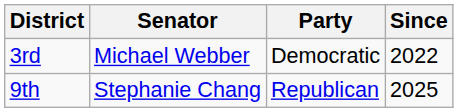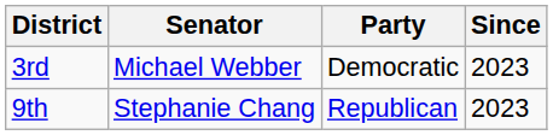3rd | Since: 2022 -> 2023
9th | Since: 2025 -> 2023
